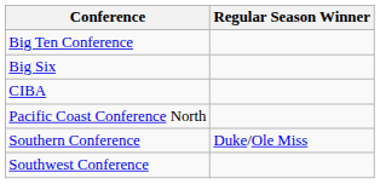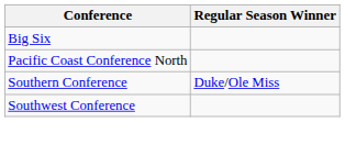- row: Big Ten Conference
- row: CIBA
